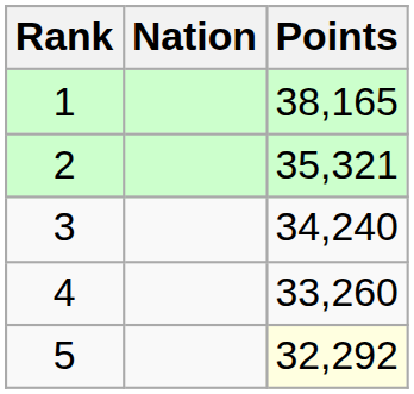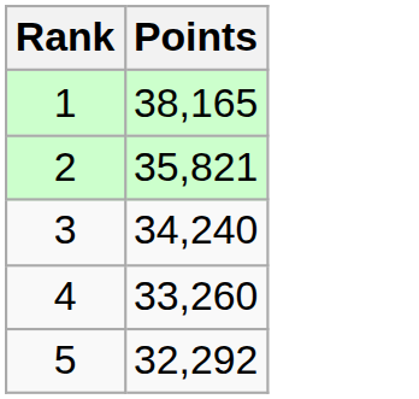- column: Nation
2 | Points: 35,321 -> 35,821
5 | Points: lightyellow background -> no background
